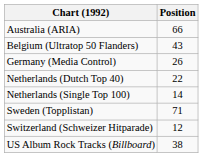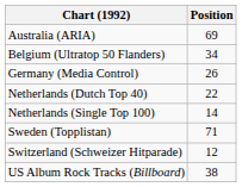Australia (ARIA) | Position: 66 -> 69
Belgium (Ultratop 50 Flanders) | Position: 43 -> 34
